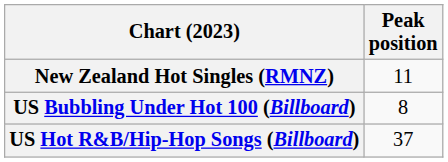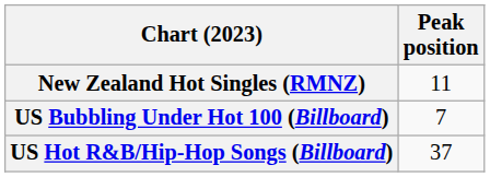US Bubbling Under Hot 100 (Billboard) | Peak position: 8 -> 7
